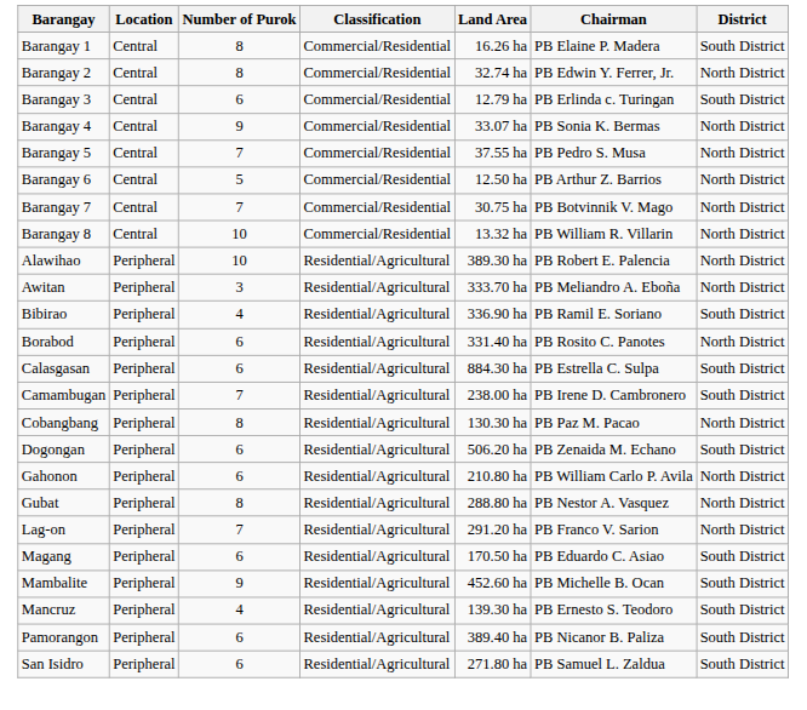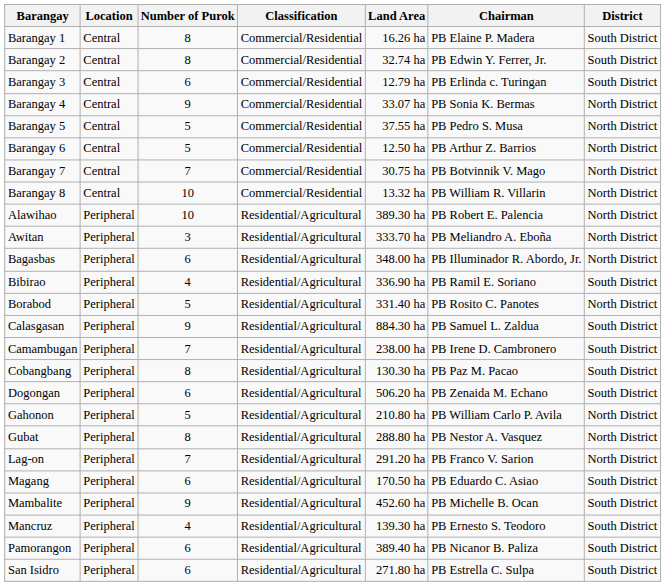Barangay 2 | District: North District -> South District
Barangay 5 | Number of Purok: 7 -> 5
+ row: Bagasbas | Peripheral | 6 | Residential/Agricultural | 348.00 ha | PB Illuminador R. Abordo, Jr. | North District
Borabod | Number of Purok: 6 -> 5
Calasgasan | Number of Purok: 6 -> 9
Calasgasan | Chairman: PB Estrella C. Sulpa -> PB Samuel L. Zaldua
Cobangbang | District: North District -> South District
Gahonon | Number of Purok: 6 -> 5
San Isidro | Chairman: PB Samuel L. Zaldua -> PB Estrella C. Sulpa
